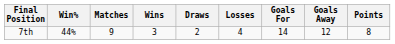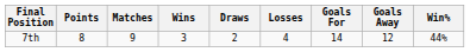columns swapped: Points <-> Win%
